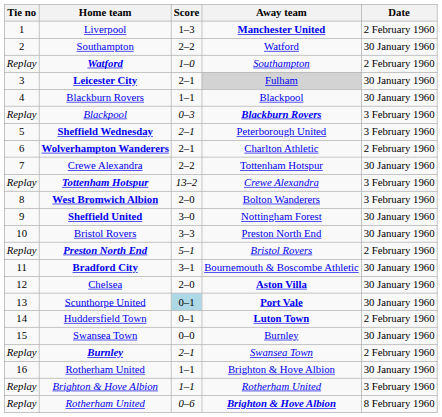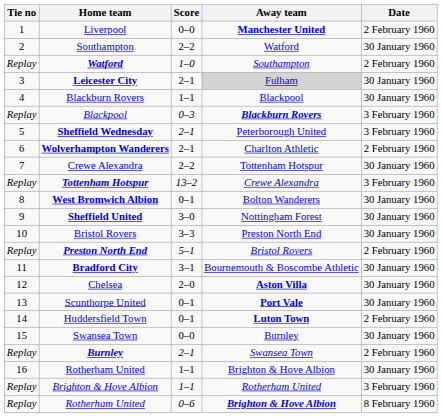Liverpool | Score: 1–3 -> 0–0
West Bromwich Albion | Score: 2–0 -> 0–1
West Bromwich Albion | Date: 3 February 1960 -> 30 January 1960
Scunthorpe United | Score: lightblue background -> no background
